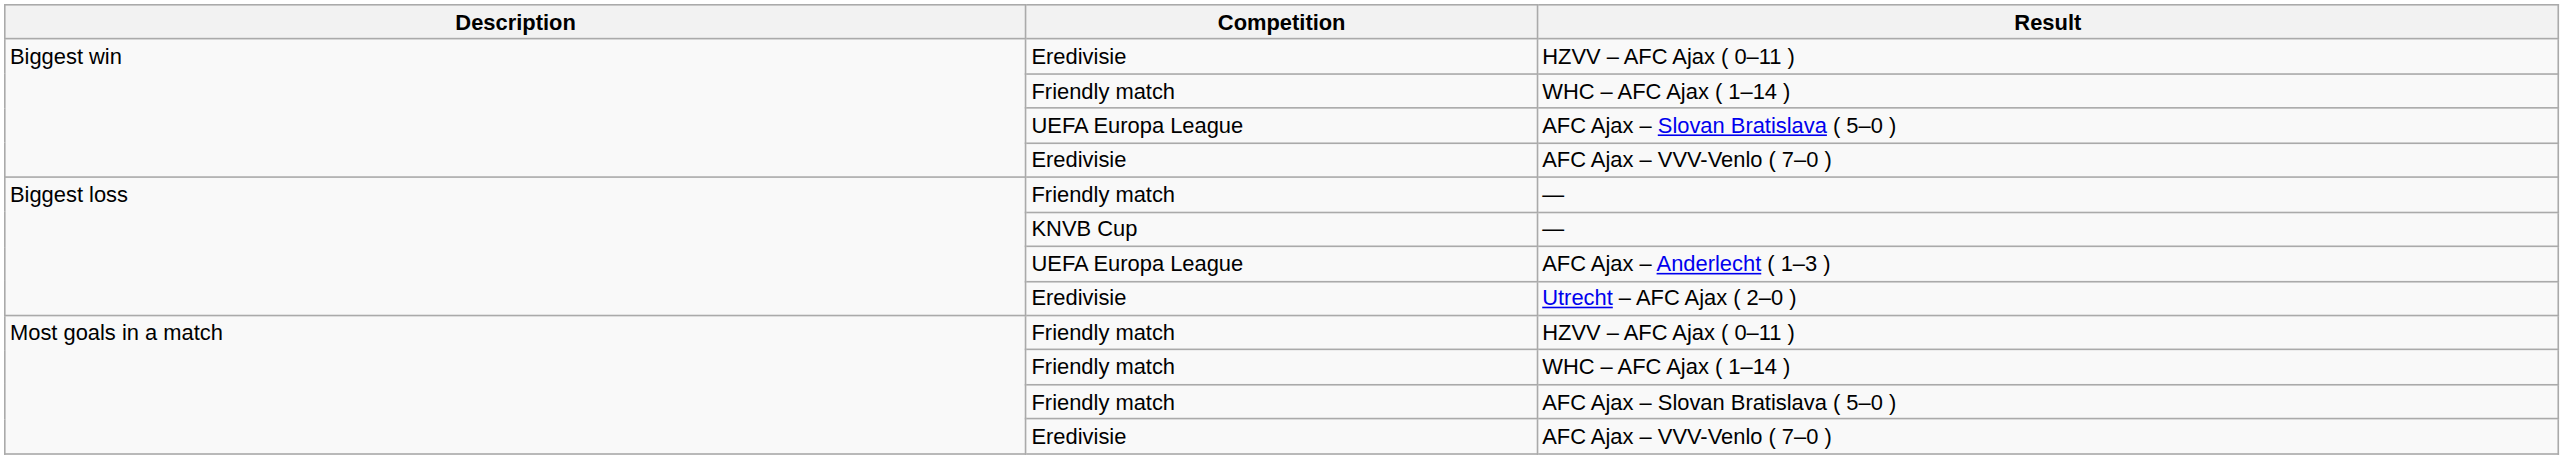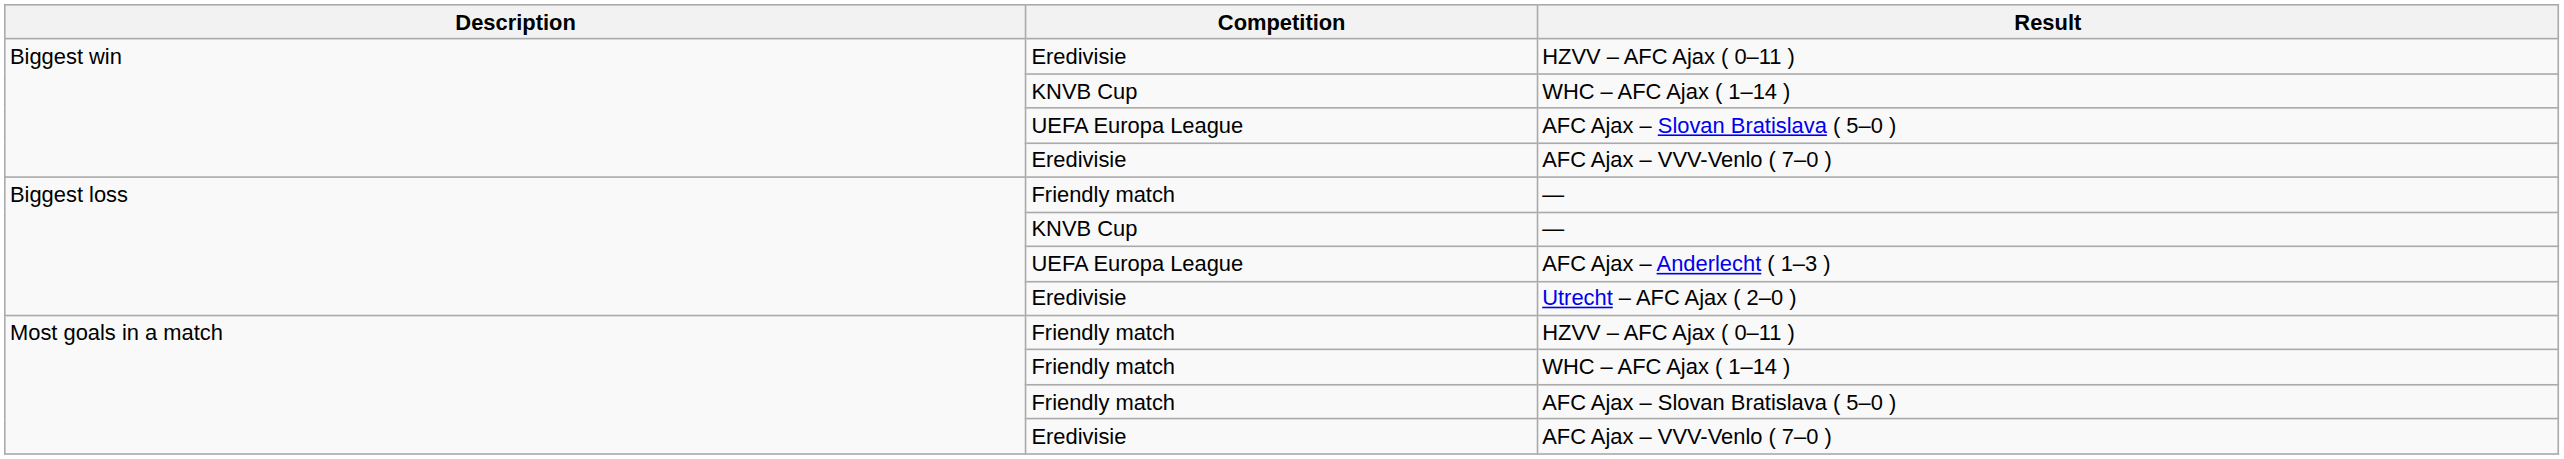Biggest win / WHC – AFC Ajax ( 1–14 ) | Competition: Friendly match -> KNVB Cup
